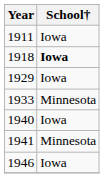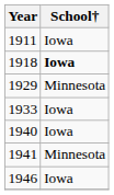1929 | School†: Iowa -> Minnesota
1933 | School†: Minnesota -> Iowa
